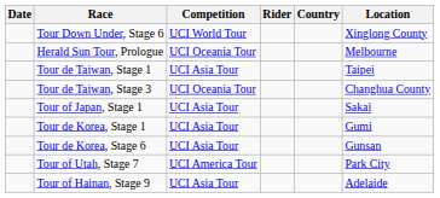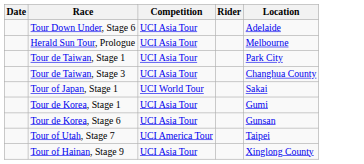- column: Country
Tour Down Under, Stage 6 | Competition: UCI World Tour -> UCI Asia Tour
Tour Down Under, Stage 6 | Location: Xinglong County -> Adelaide
Herald Sun Tour, Prologue | Competition: UCI Oceania Tour -> UCI Asia Tour
Tour de Taiwan, Stage 1 | Location: Taipei -> Park City
Tour de Taiwan, Stage 3 | Competition: UCI Oceania Tour -> UCI Asia Tour
Tour of Japan, Stage 1 | Competition: UCI Asia Tour -> UCI World Tour
Tour of Utah, Stage 7 | Location: Park City -> Taipei
Tour of Hainan, Stage 9 | Location: Adelaide -> Xinglong County
